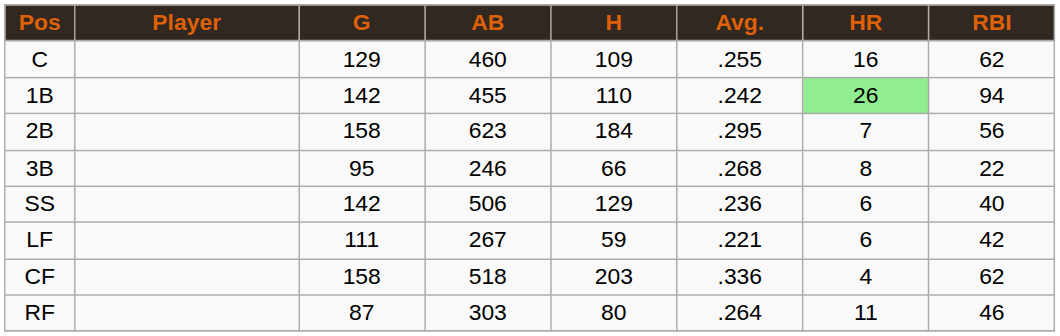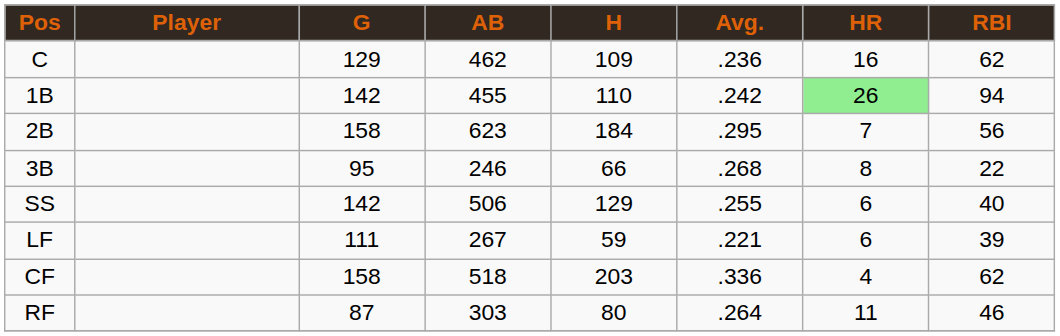C | AB: 460 -> 462
C | Avg.: .255 -> .236
SS | Avg.: .236 -> .255
LF | RBI: 42 -> 39
